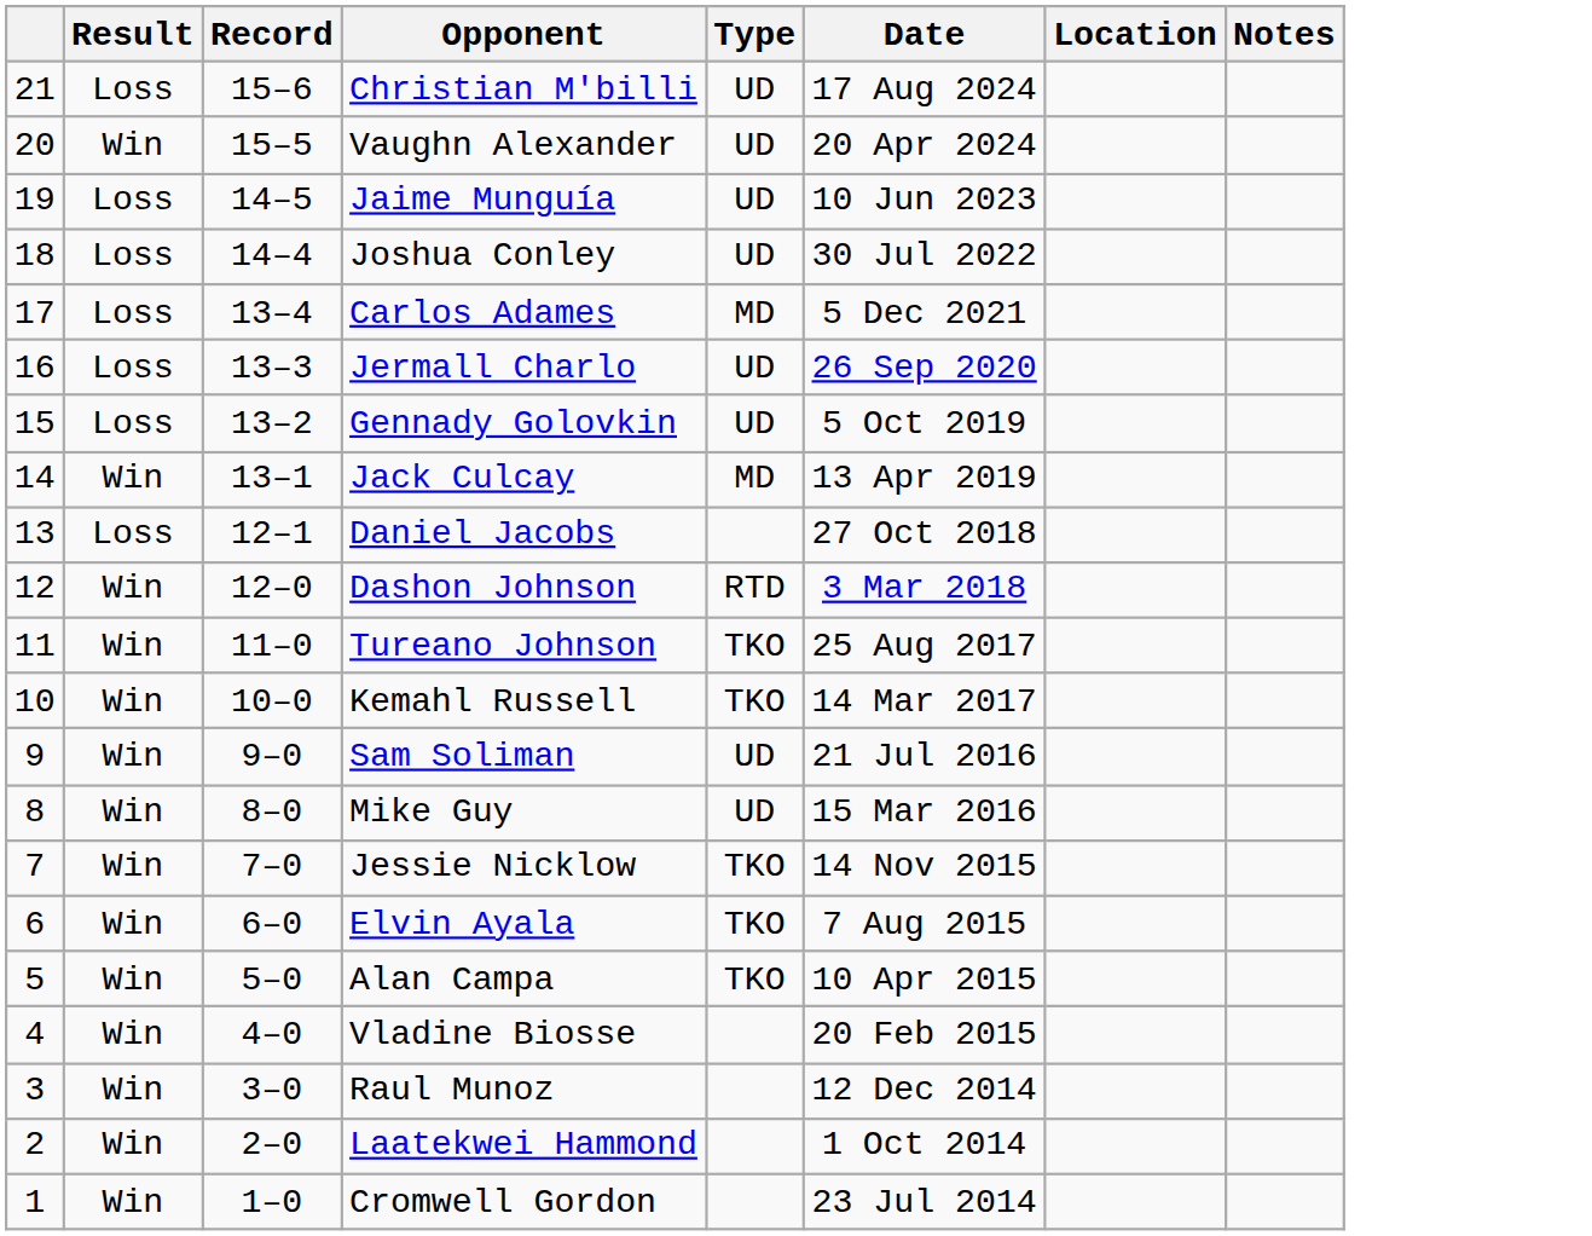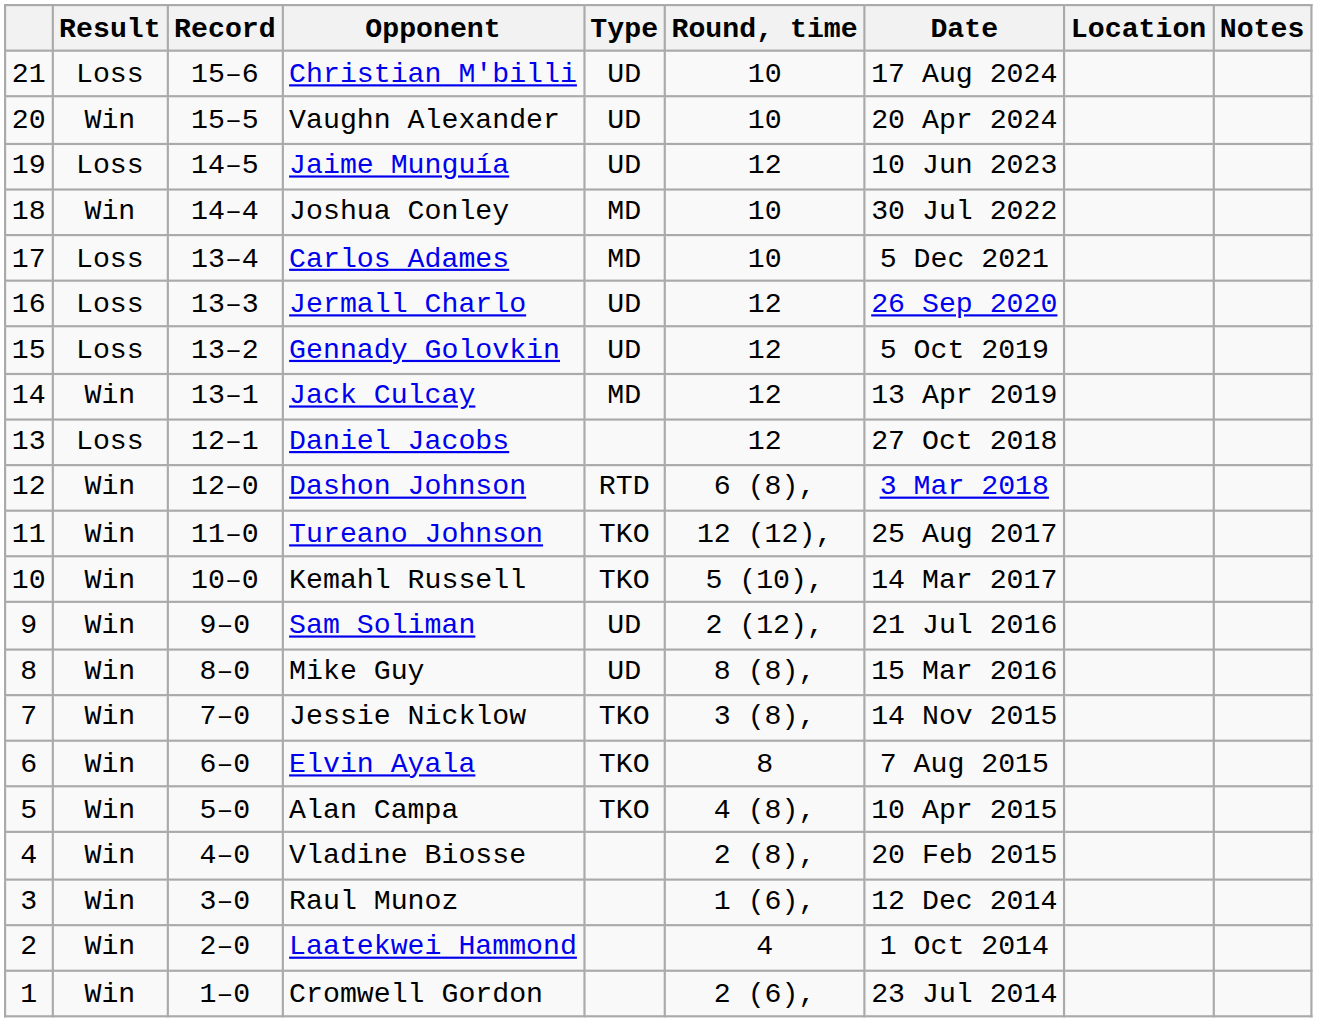+ column: Round, time | 10 | 10 | 12 | 10 | 10 | 12 | 12 | 12 | 12 | 6 (8), | 12 (12), | 5 (10), | 2 (12), | 8 (8), | 3 (8), | 8 | 4 (8), | 2 (8), | 1 (6), | 4 | 2 (6),
Joshua Conley | Result: Loss -> Win
Joshua Conley | Type: UD -> MD
